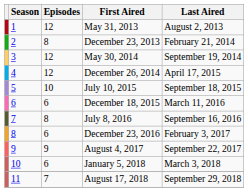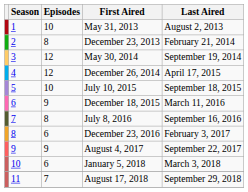May 31, 2013 | Episodes: 12 -> 10
December 18, 2015 | Episodes: 6 -> 9
